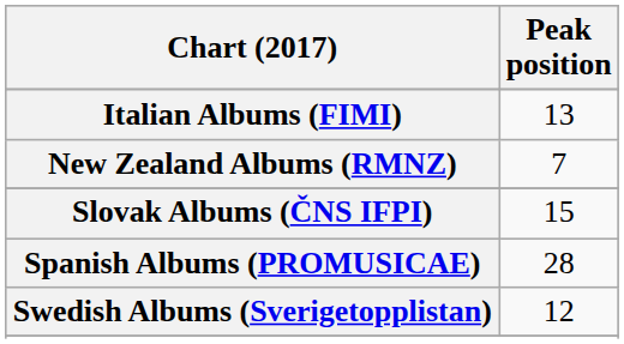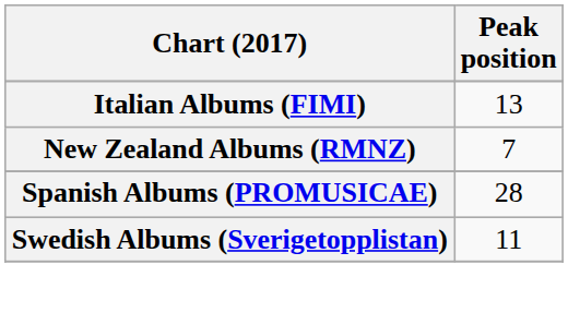- row: Slovak Albums (ČNS IFPI) | 15
Swedish Albums (Sverigetopplistan) | Peak position: 12 -> 11
